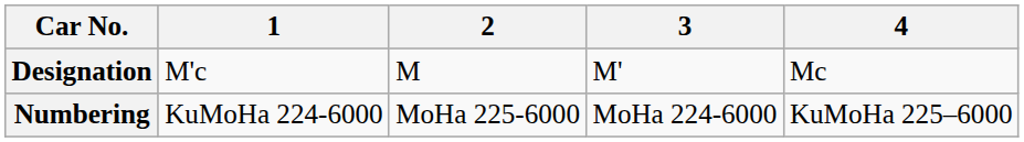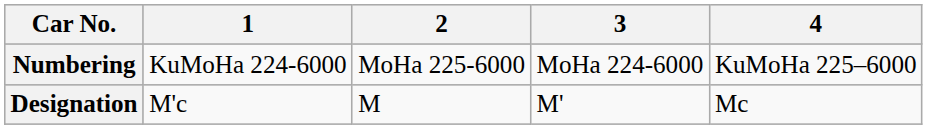rows swapped: Designation <-> Numbering
